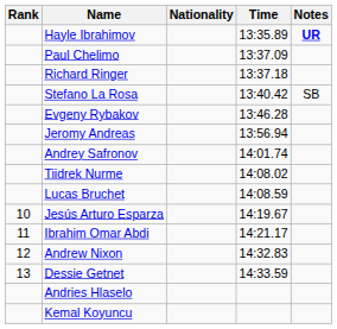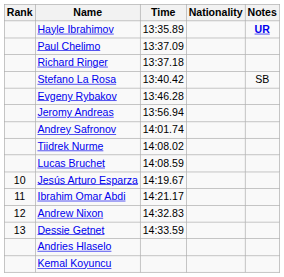columns swapped: Nationality <-> Time
